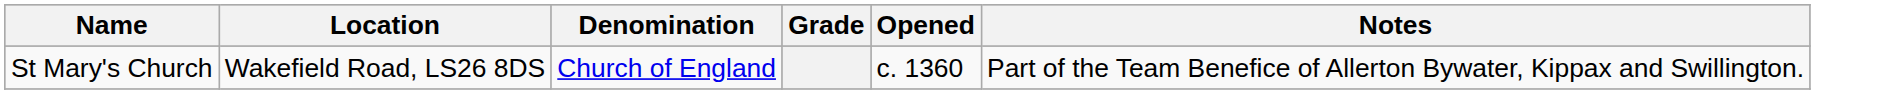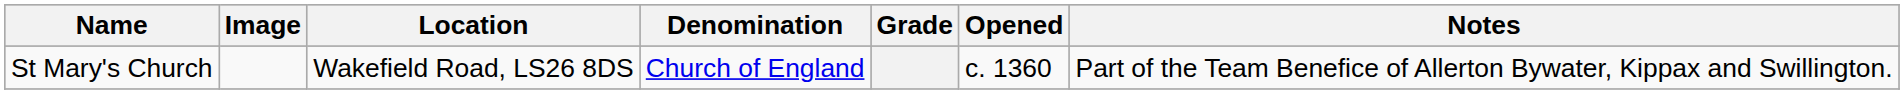+ column: Image
